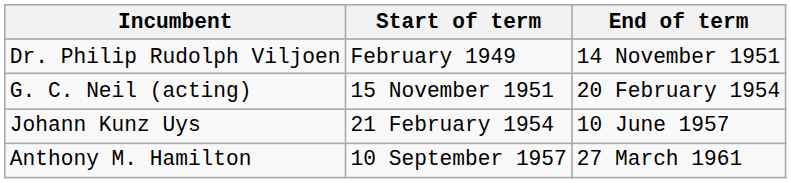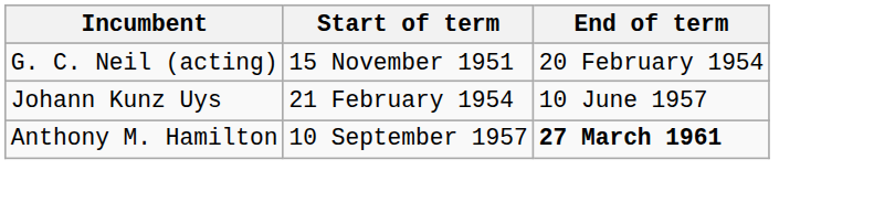- row: Dr. Philip Rudolph Viljoen | February 1949 | 14 November 1951
Anthony M. Hamilton | End of term: normal -> bold
